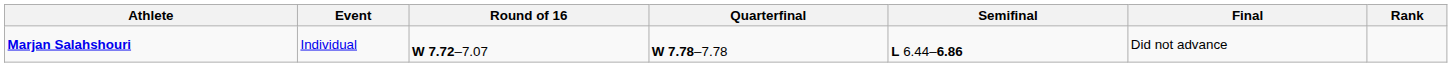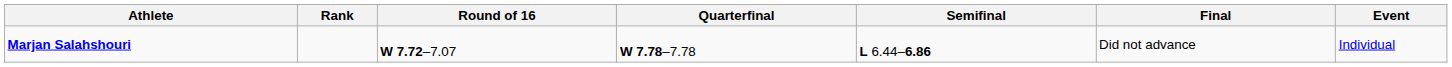columns swapped: Event <-> Rank
